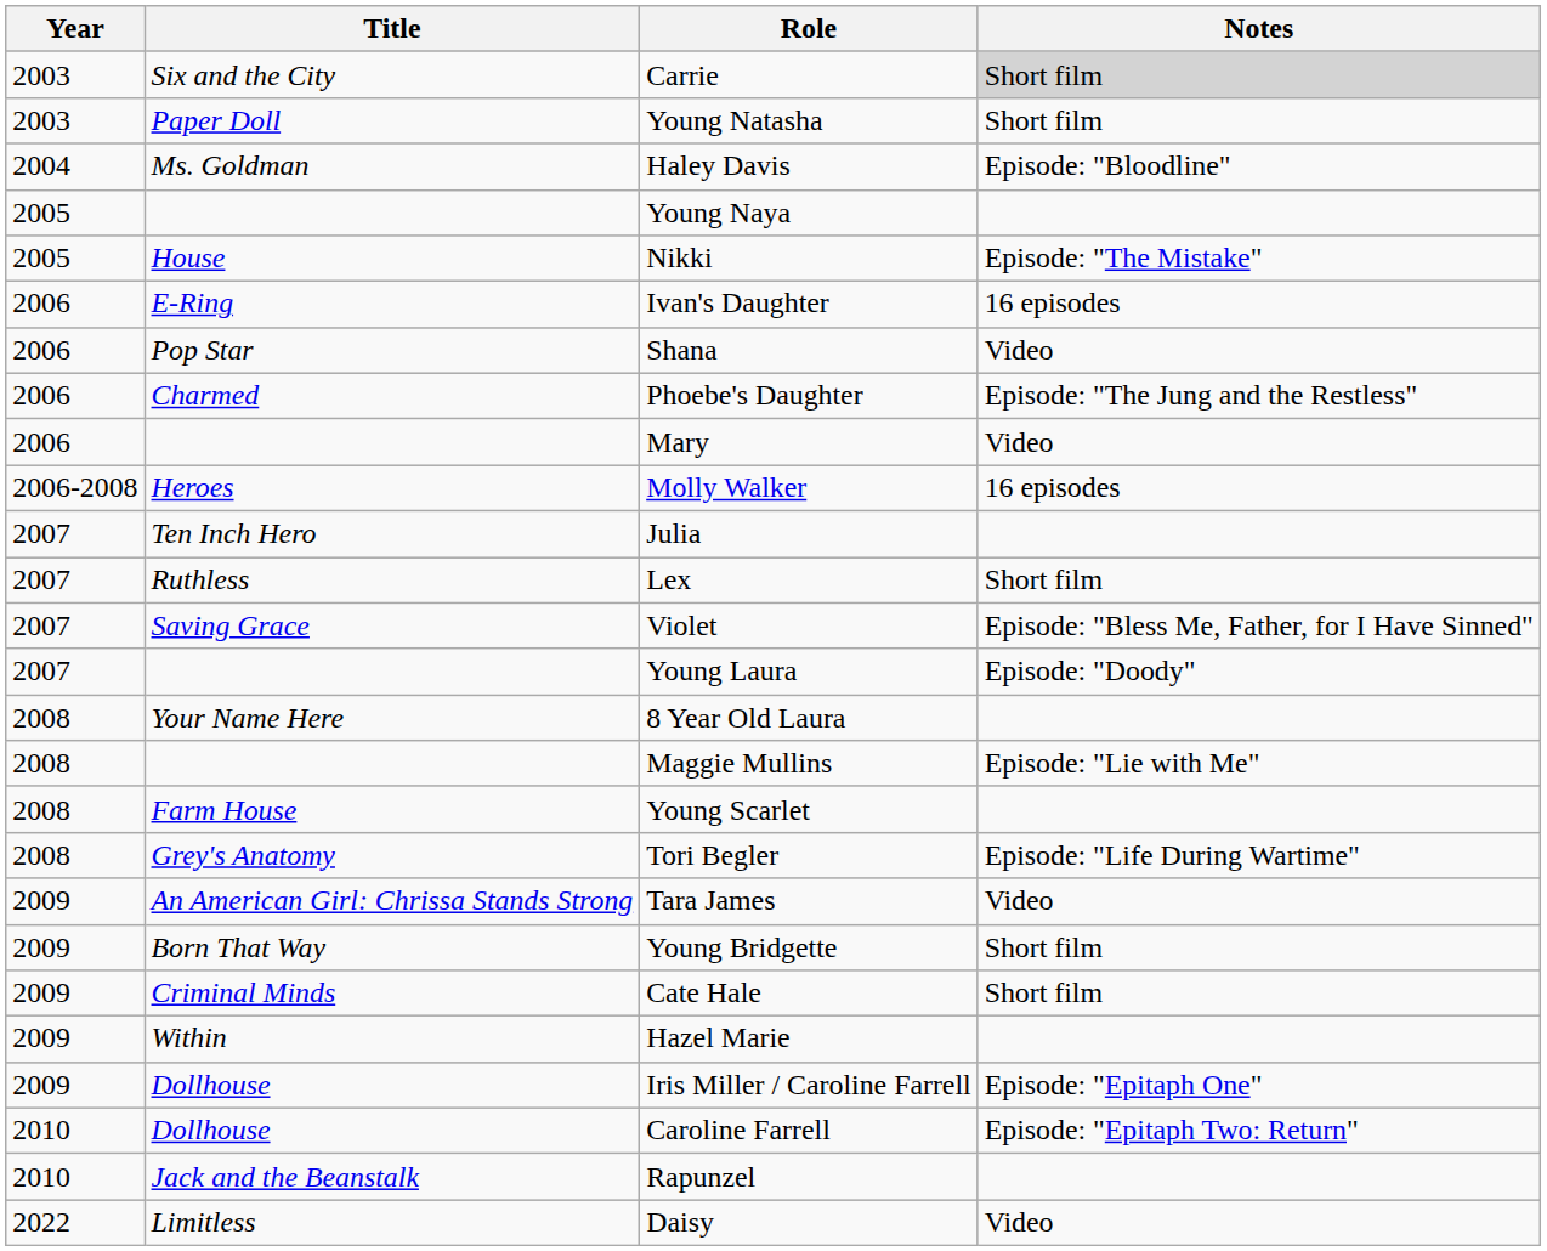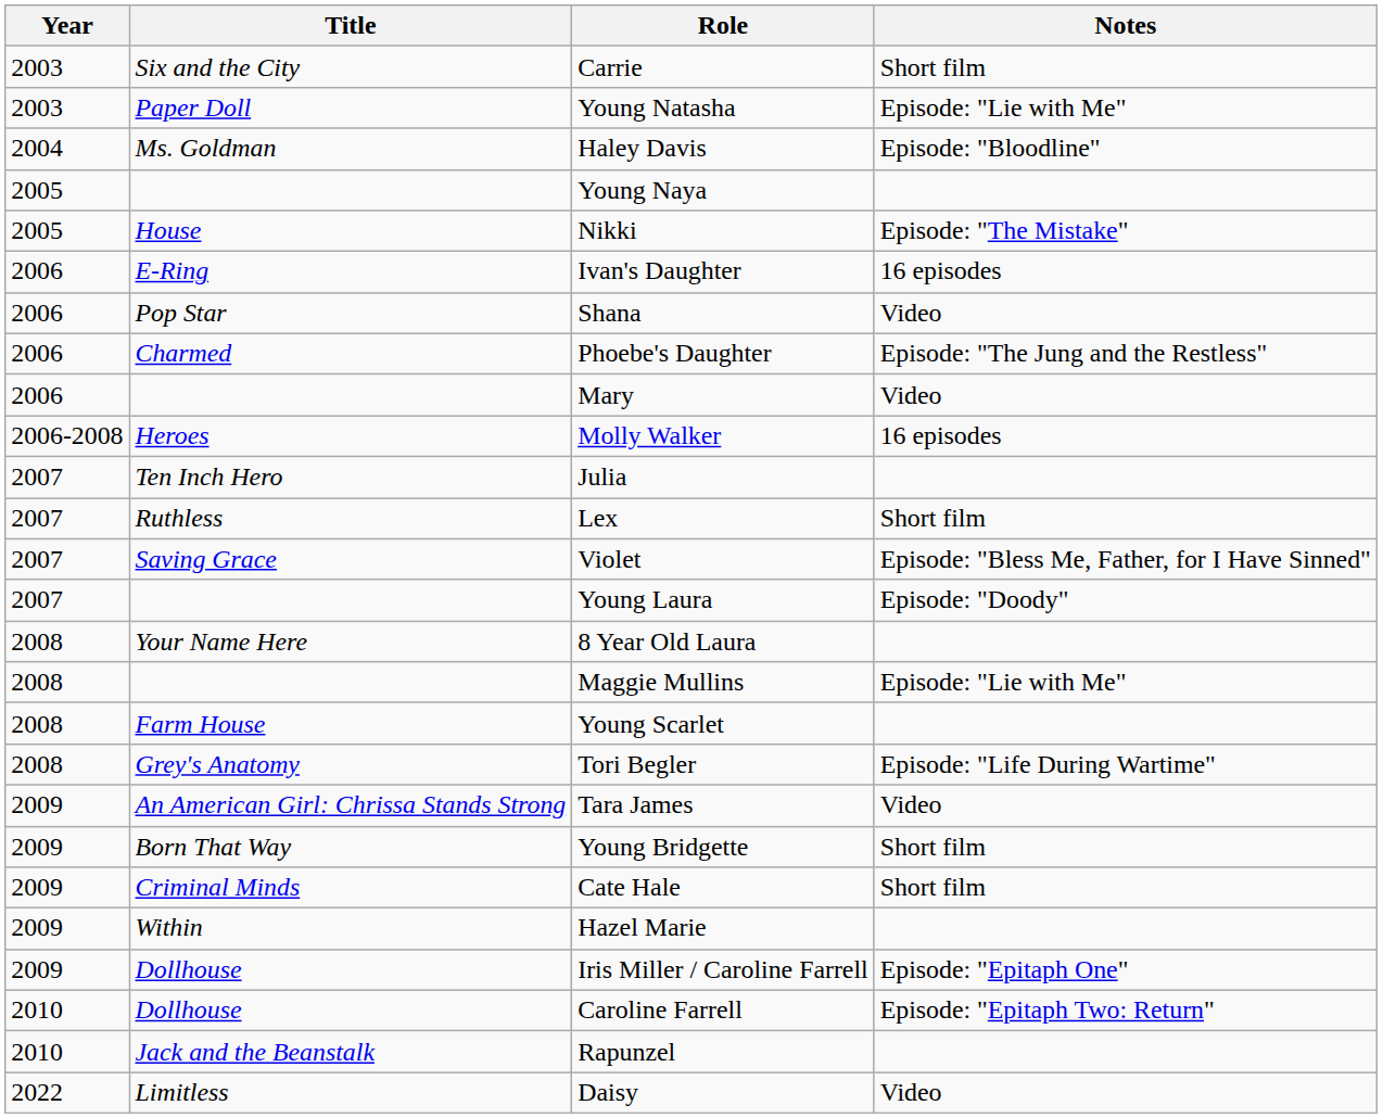Carrie | Notes: lightgrey background -> no background
Young Natasha | Notes: Short film -> Episode: "Lie with Me"
